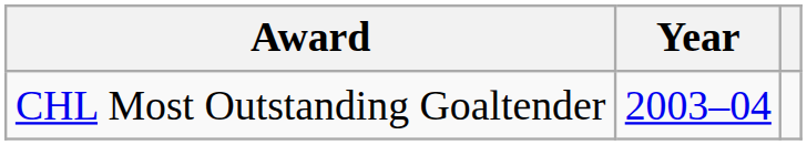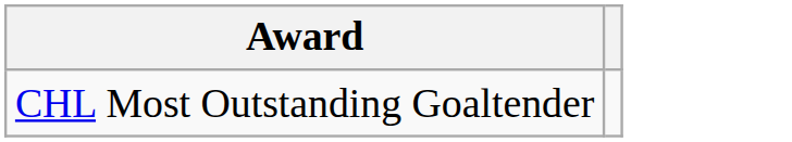- column: Year | 2003–04
